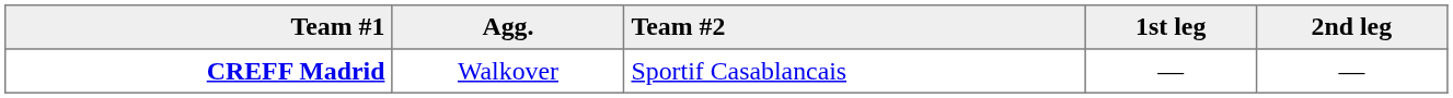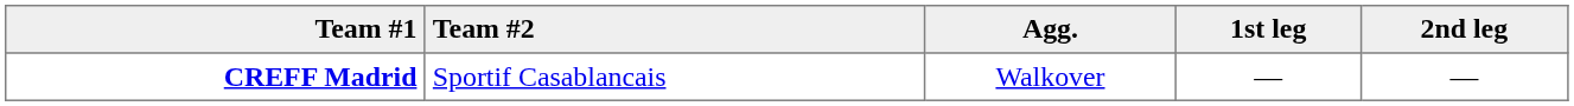columns swapped: Agg. <-> Team #2
